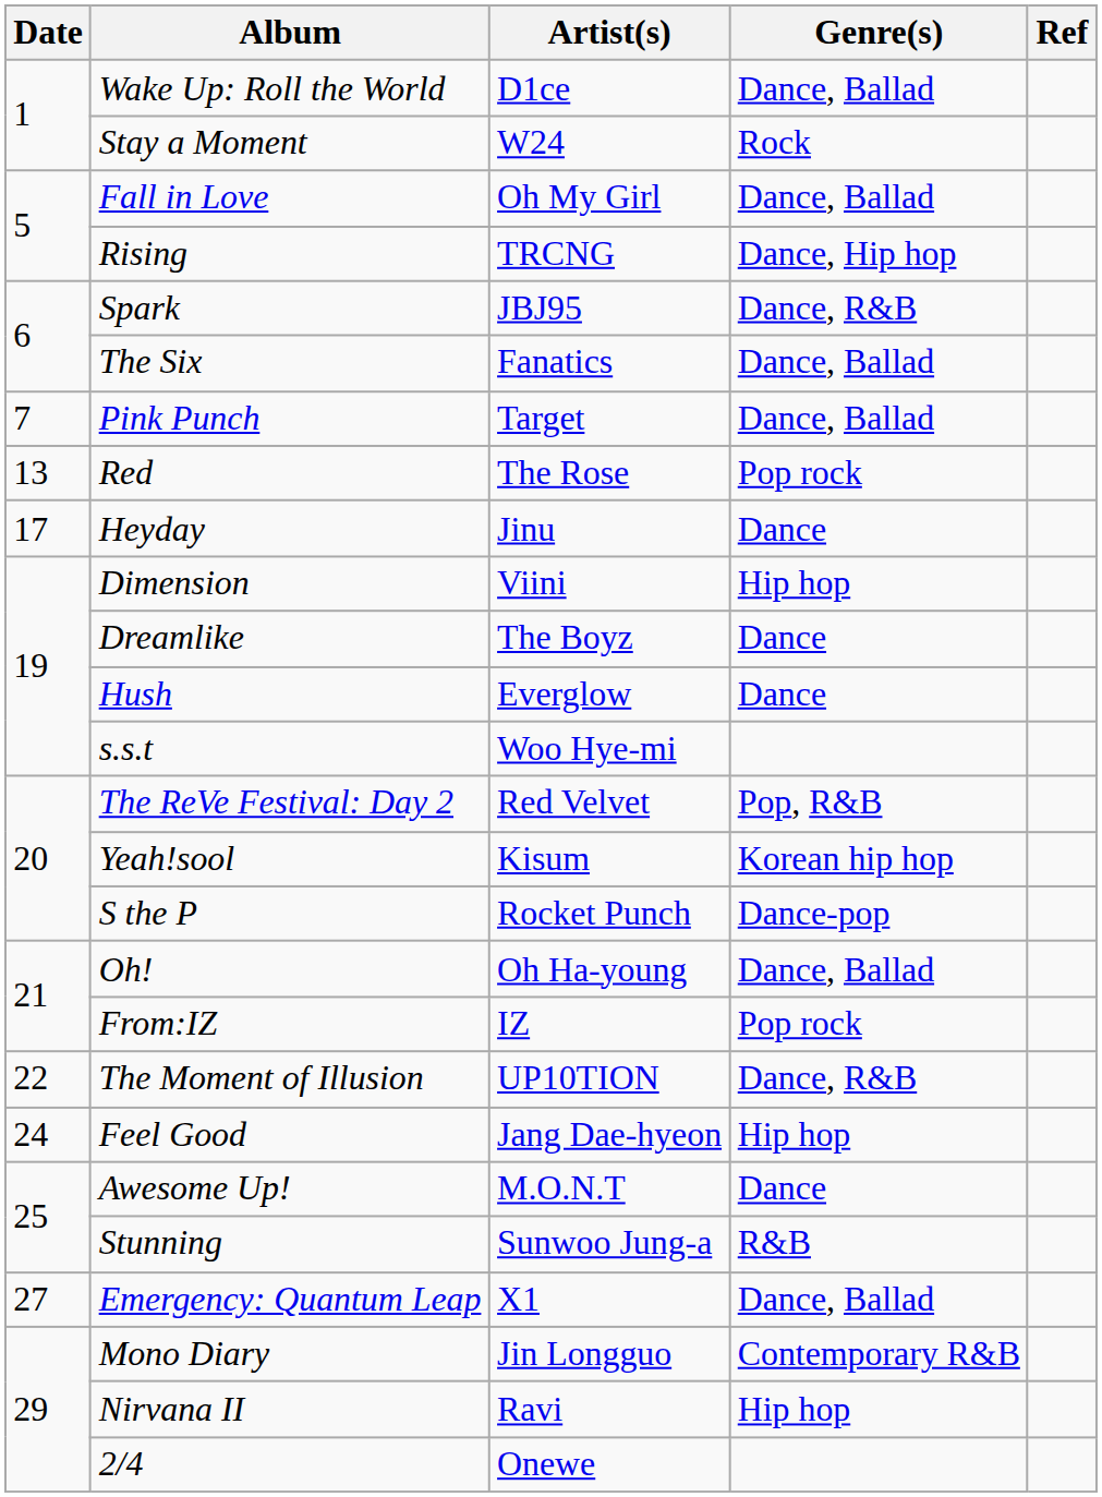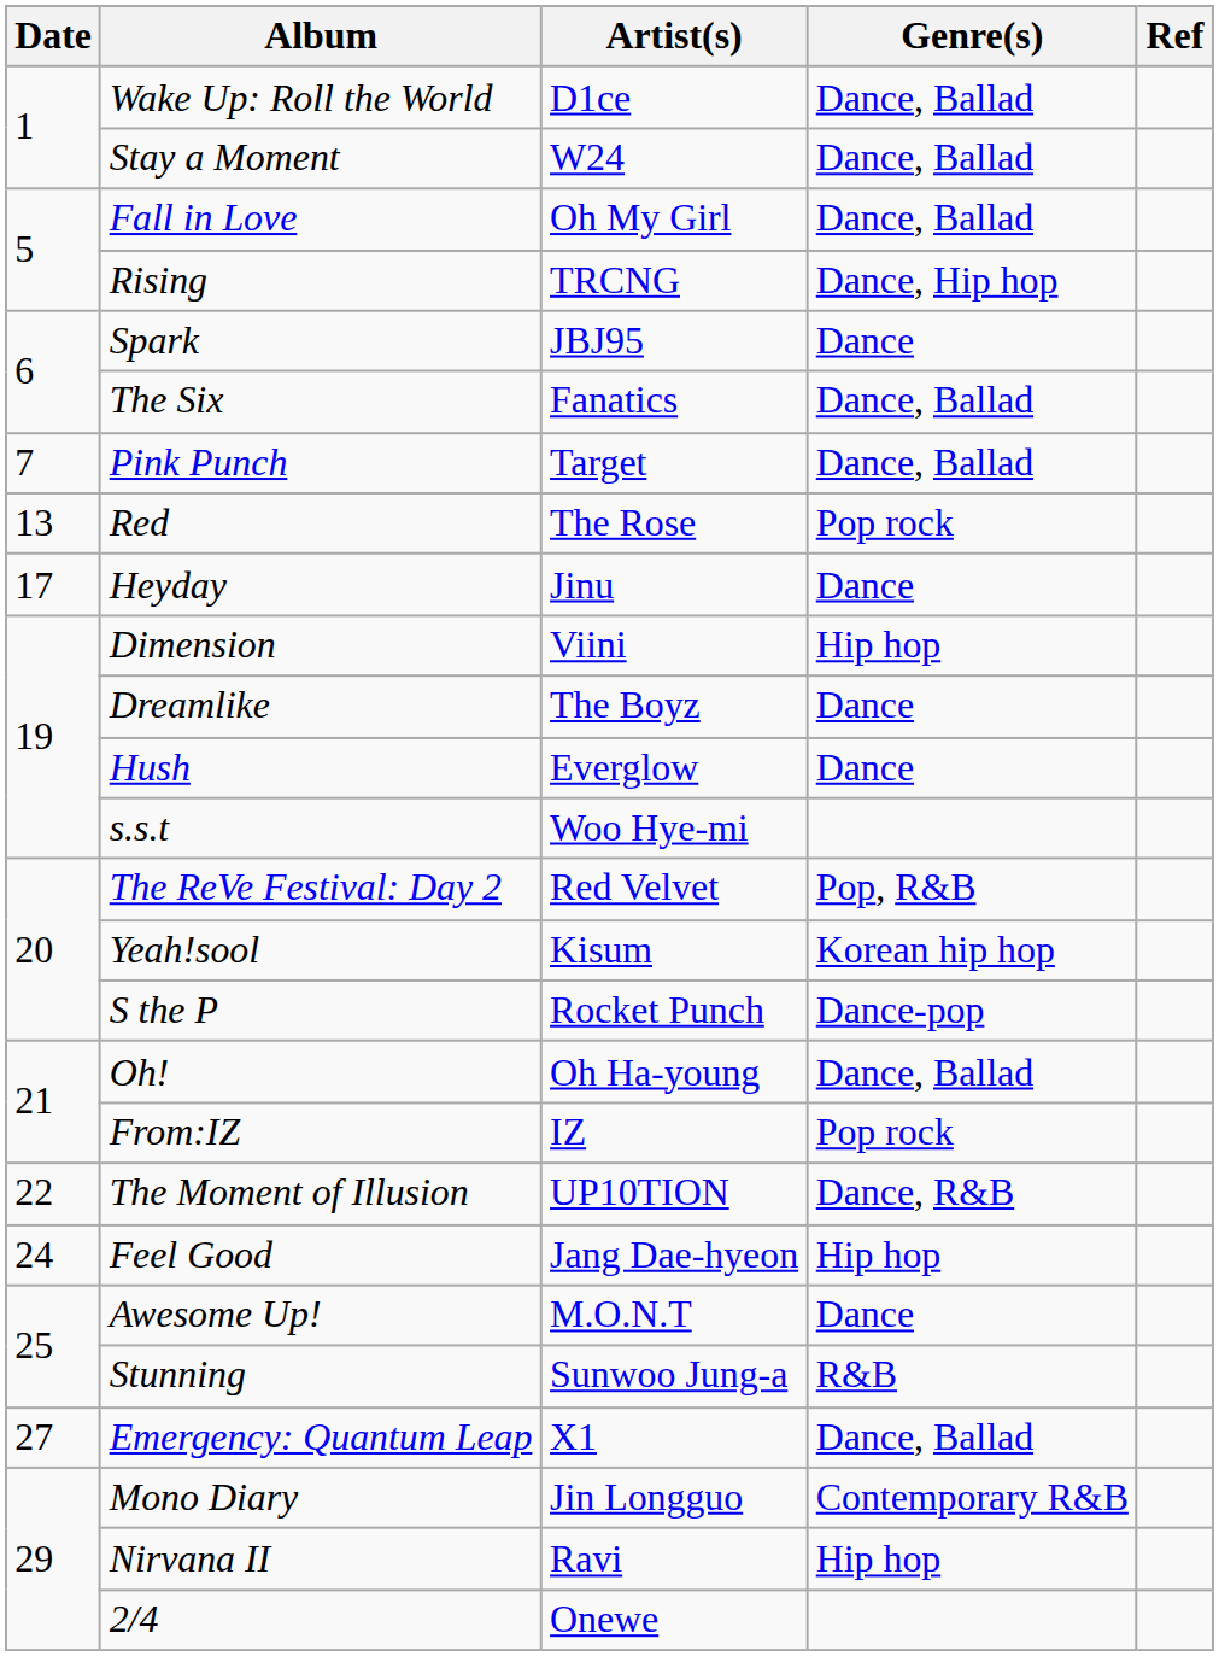Stay a Moment | Genre(s): Rock -> Dance, Ballad
Spark | Genre(s): Dance, R&B -> Dance
